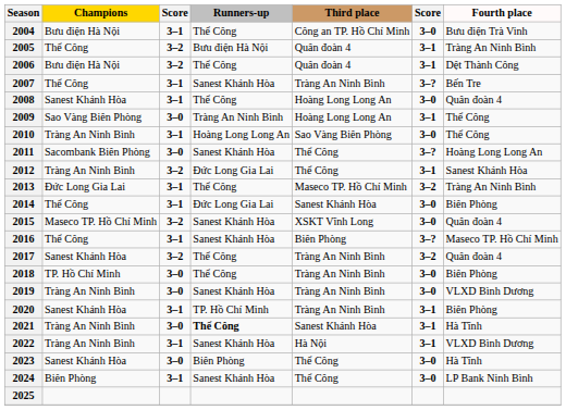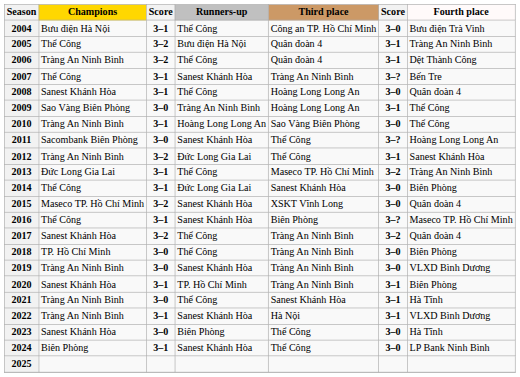2006 | Champions: Bưu điện Hà Nội -> Tràng An Ninh Bình
2021 | Runners-up: bold -> normal
